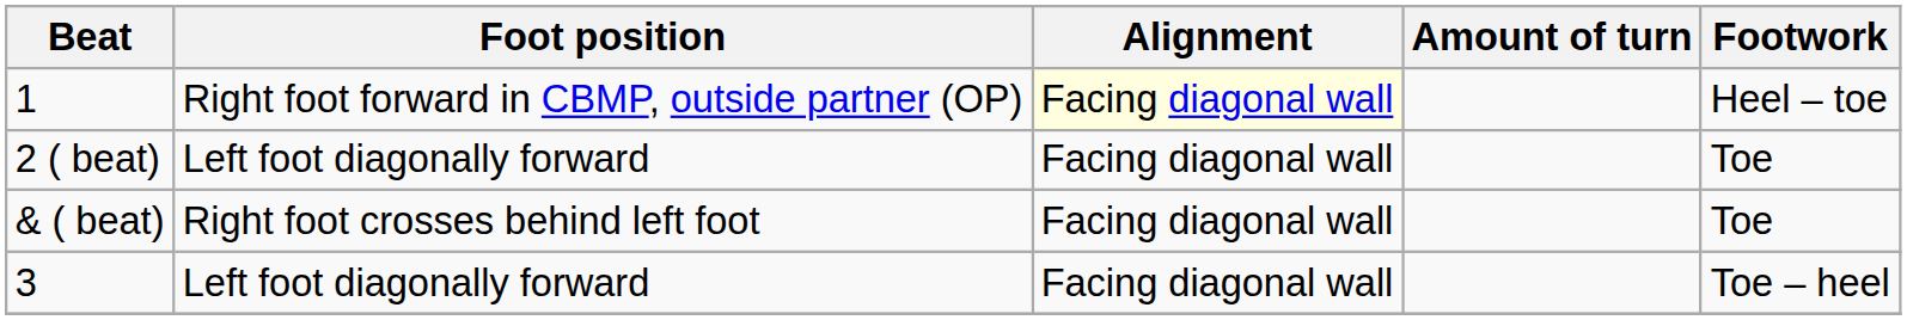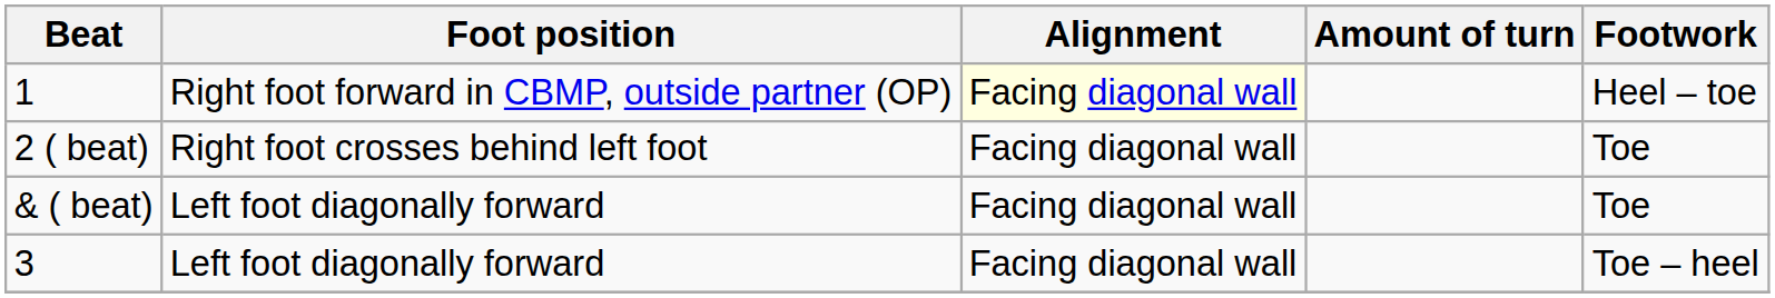2 ( beat) | Foot position: Left foot diagonally forward -> Right foot crosses behind left foot
& ( beat) | Foot position: Right foot crosses behind left foot -> Left foot diagonally forward
